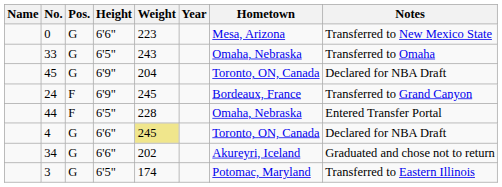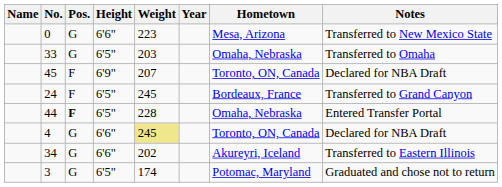33 | Weight: 243 -> 203
45 | Pos.: G -> F
45 | Weight: 204 -> 207
24 | Height: 6'9" -> 6'5"
44 | Pos.: normal -> bold
34 | Notes: Graduated and chose not to return -> Transferred to Eastern Illinois
3 | Notes: Transferred to Eastern Illinois -> Graduated and chose not to return
